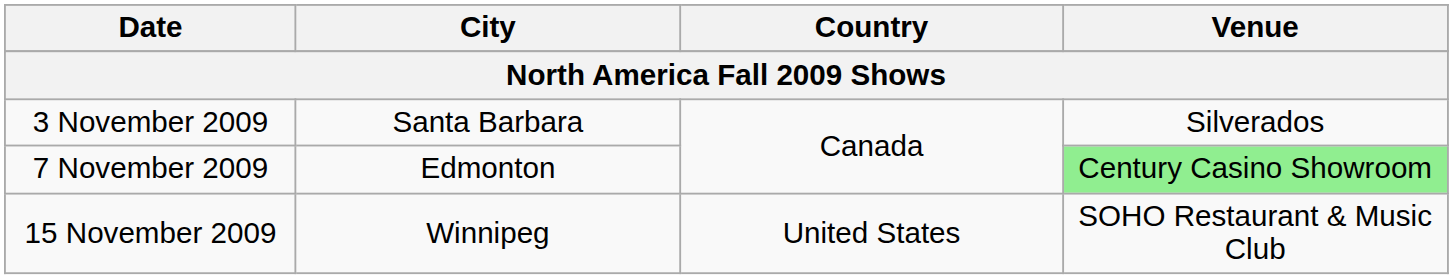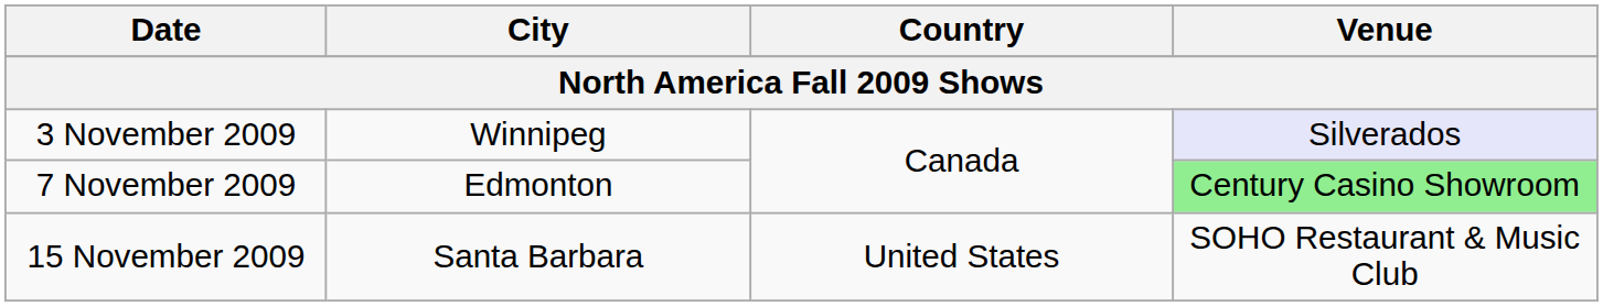3 November 2009 | City: Santa Barbara -> Winnipeg
3 November 2009 | Venue: no background -> lavender background
15 November 2009 | City: Winnipeg -> Santa Barbara
